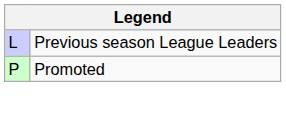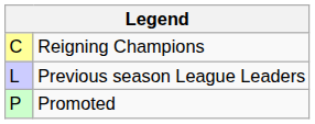+ row: C | Reigning Champions
